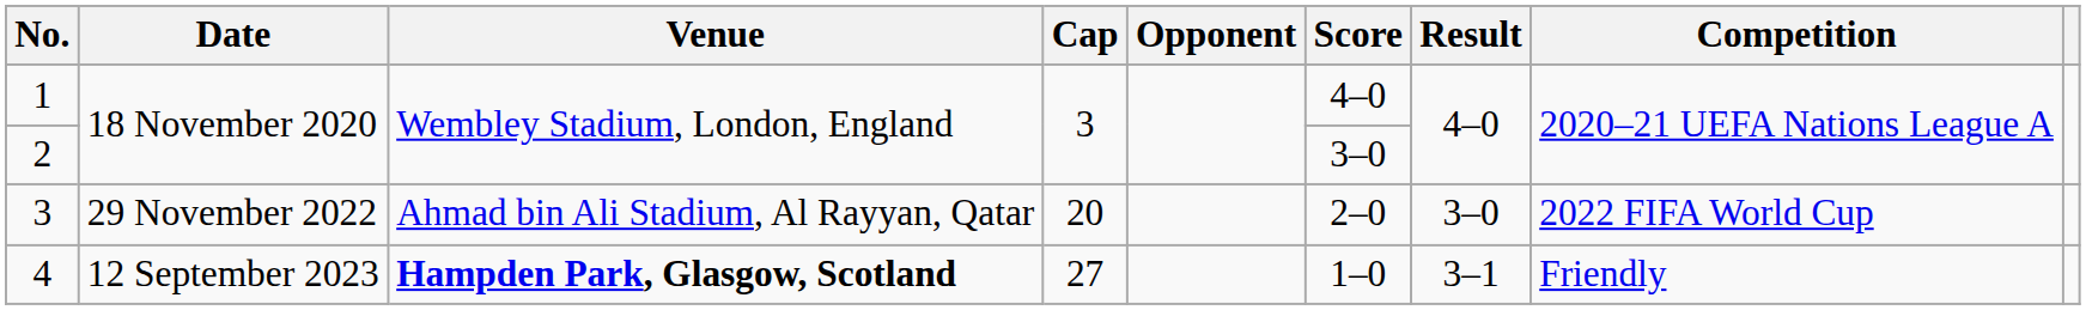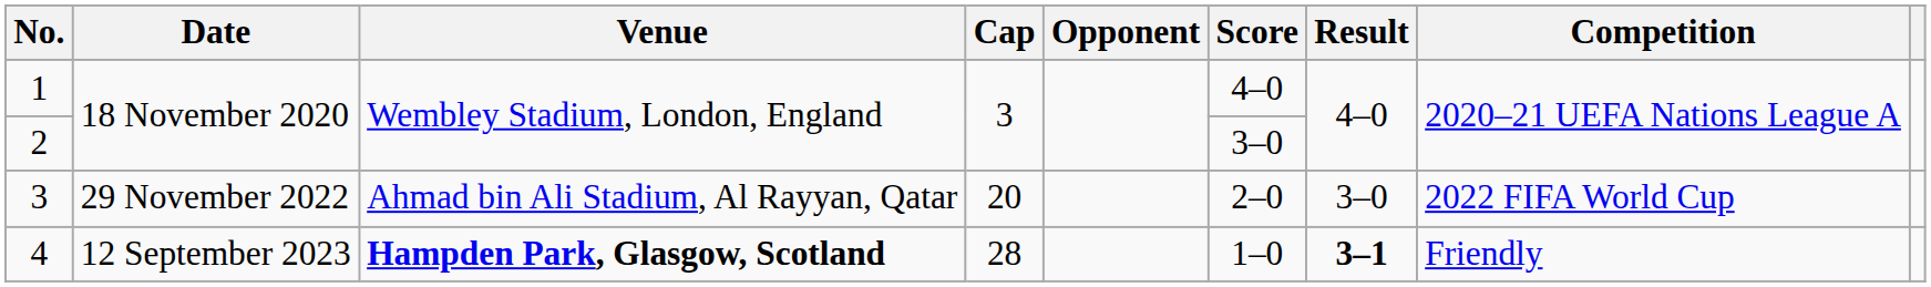4 | Cap: 27 -> 28
4 | Result: normal -> bold
